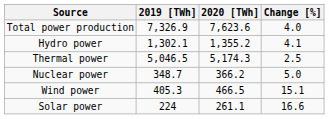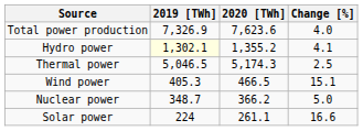Hydro power | 2019 [TWh]: no background -> lightyellow background
rows swapped: Nuclear power <-> Wind power
